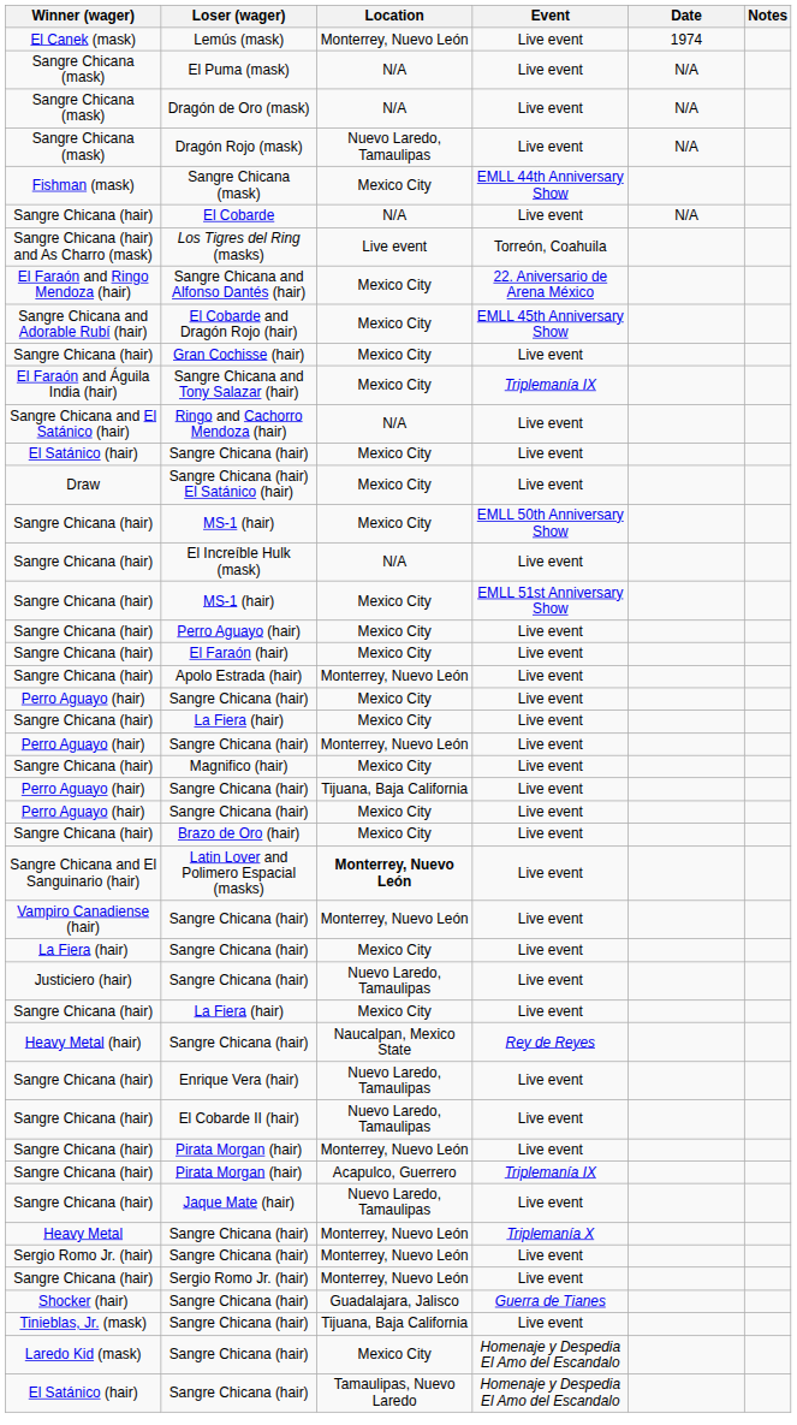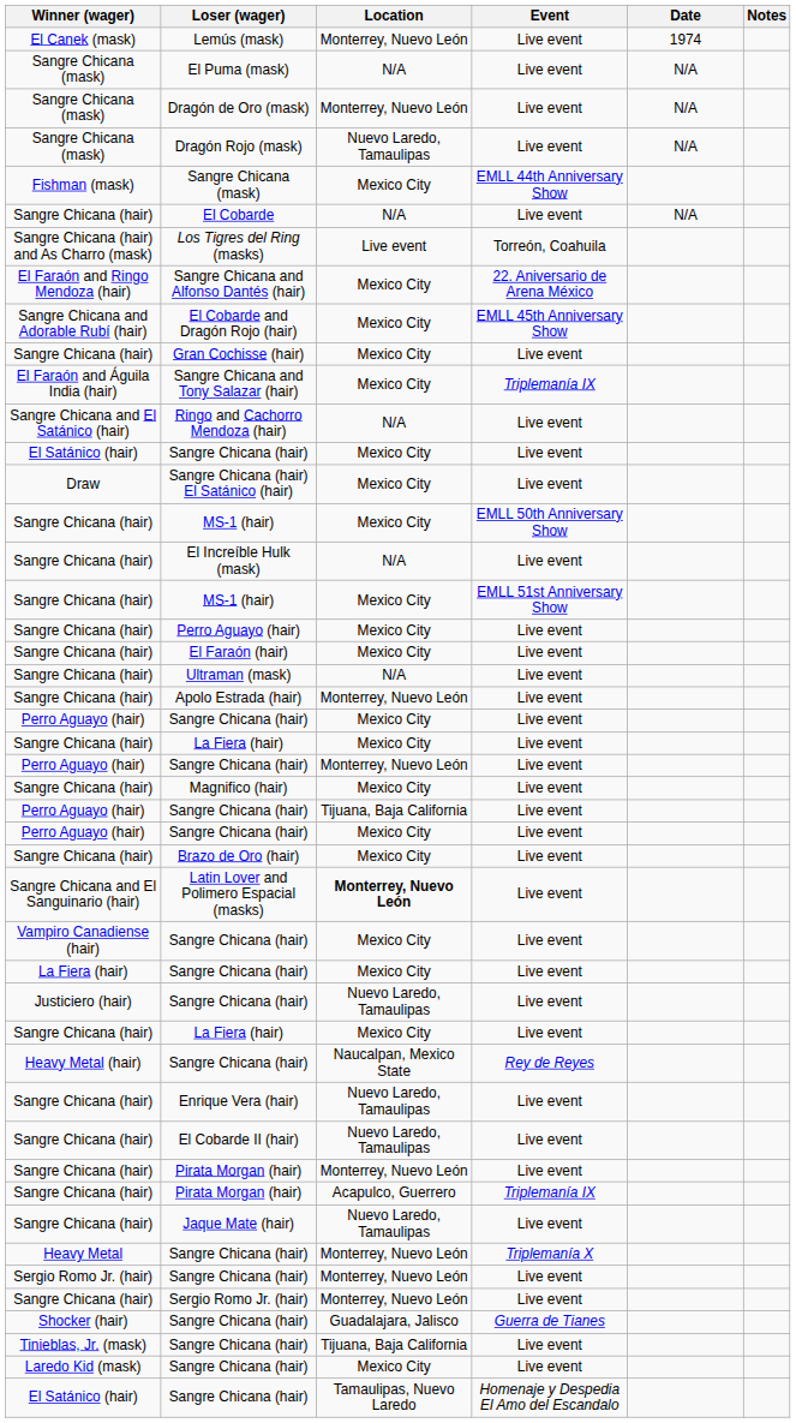Dragón de Oro (mask) | Location: N/A -> Monterrey, Nuevo León
+ row: Sangre Chicana (hair) | Ultraman (mask) | N/A | Live event
Vampiro Canadiense (hair) / Sangre Chicana (hair) | Location: Monterrey, Nuevo León -> Mexico City
Laredo Kid (mask) / Sangre Chicana (hair) | Event: Homenaje y Despedia El Amo del Escandalo -> Live event
